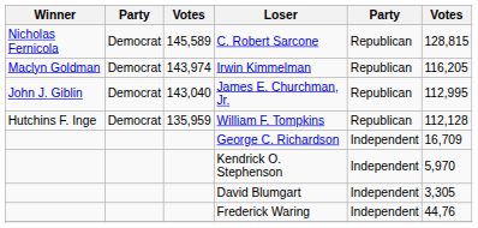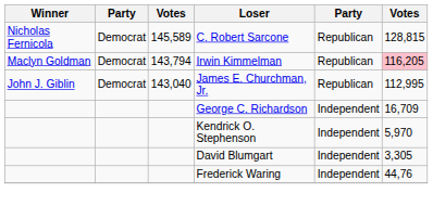Irwin Kimmelman | column 3: 143,974 -> 143,794
Irwin Kimmelman | column 6: no background -> pink background
- row: Hutchins F. Inge | Democrat | 135,959 | William F. Tompkins | Republican | 112,128
